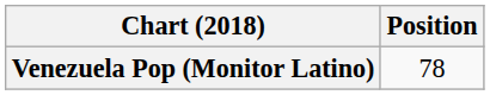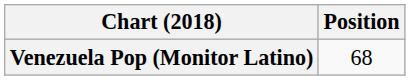Venezuela Pop (Monitor Latino) | Position: 78 -> 68
